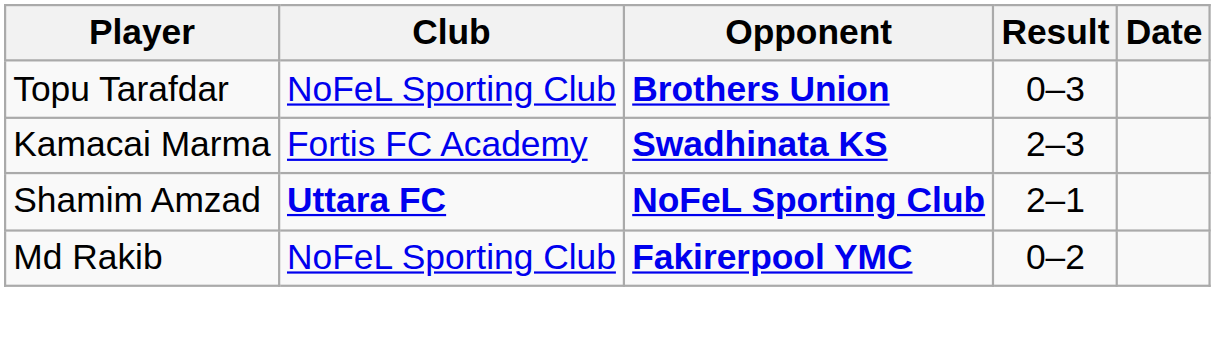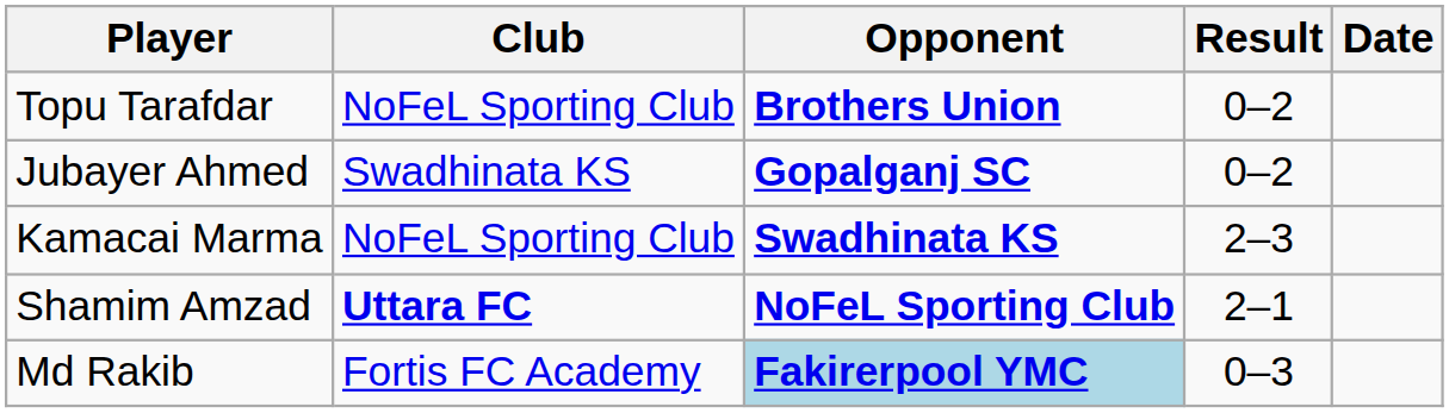Topu Tarafdar | Result: 0–3 -> 0–2
+ row: Jubayer Ahmed | Swadhinata KS | Gopalganj SC | 0–2
Kamacai Marma | Club: Fortis FC Academy -> NoFeL Sporting Club
Md Rakib | Club: NoFeL Sporting Club -> Fortis FC Academy
Md Rakib | Opponent: no background -> lightblue background
Md Rakib | Result: 0–2 -> 0–3
